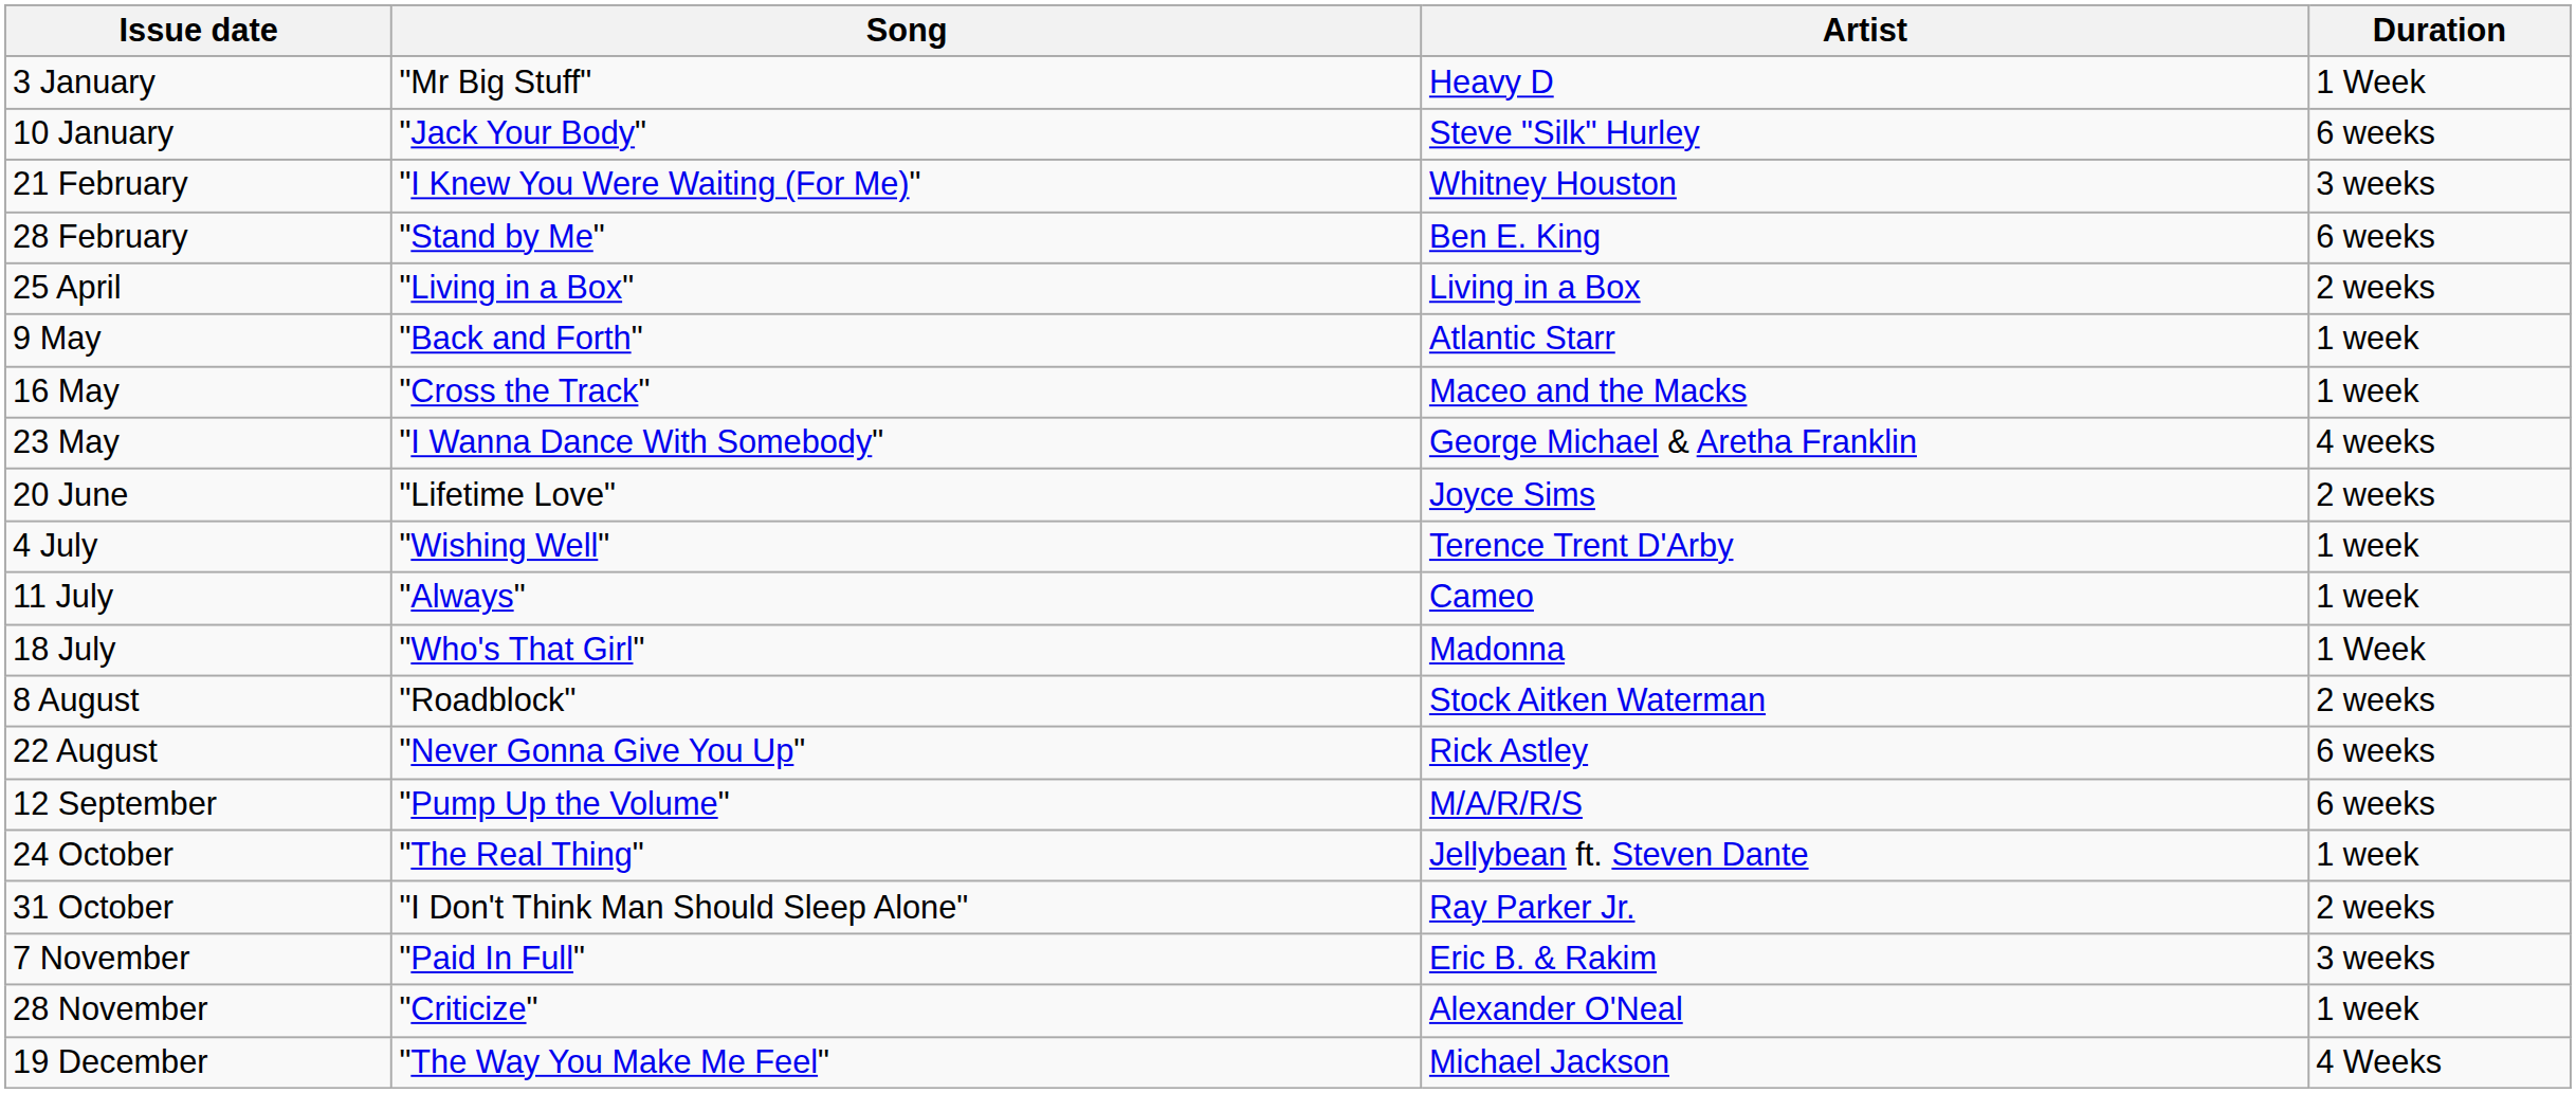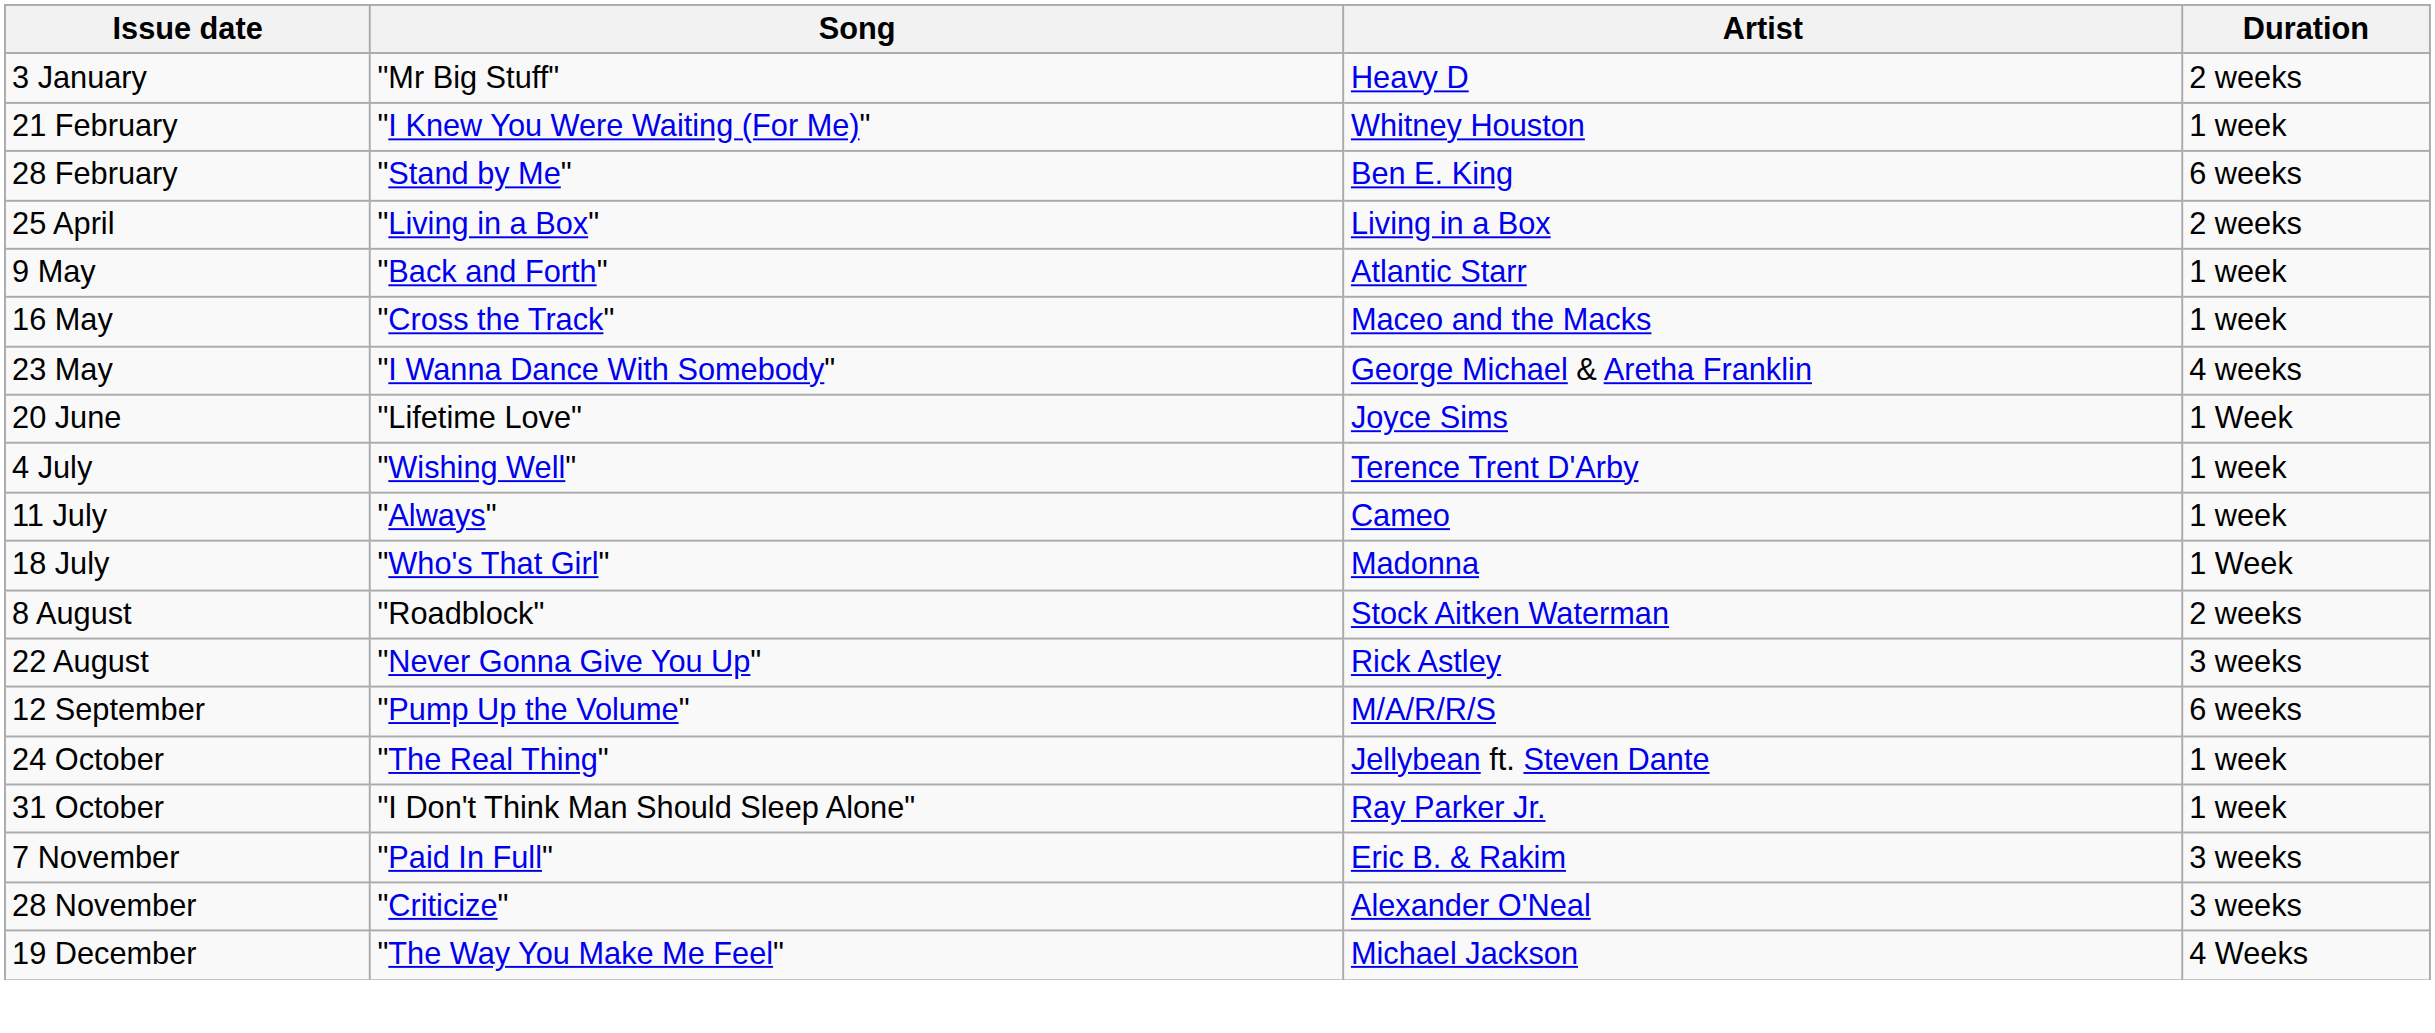3 January | Duration: 1 Week -> 2 weeks
- row: 10 January | "Jack Your Body" | Steve "Silk" Hurley | 6 weeks
21 February | Duration: 3 weeks -> 1 week
20 June | Duration: 2 weeks -> 1 Week
22 August | Duration: 6 weeks -> 3 weeks
31 October | Duration: 2 weeks -> 1 week
28 November | Duration: 1 week -> 3 weeks
